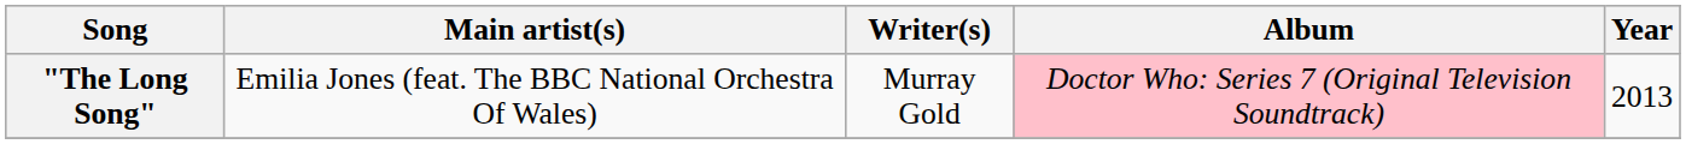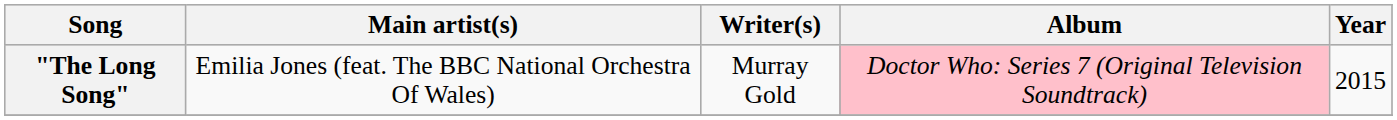"The Long Song" | Year: 2013 -> 2015
